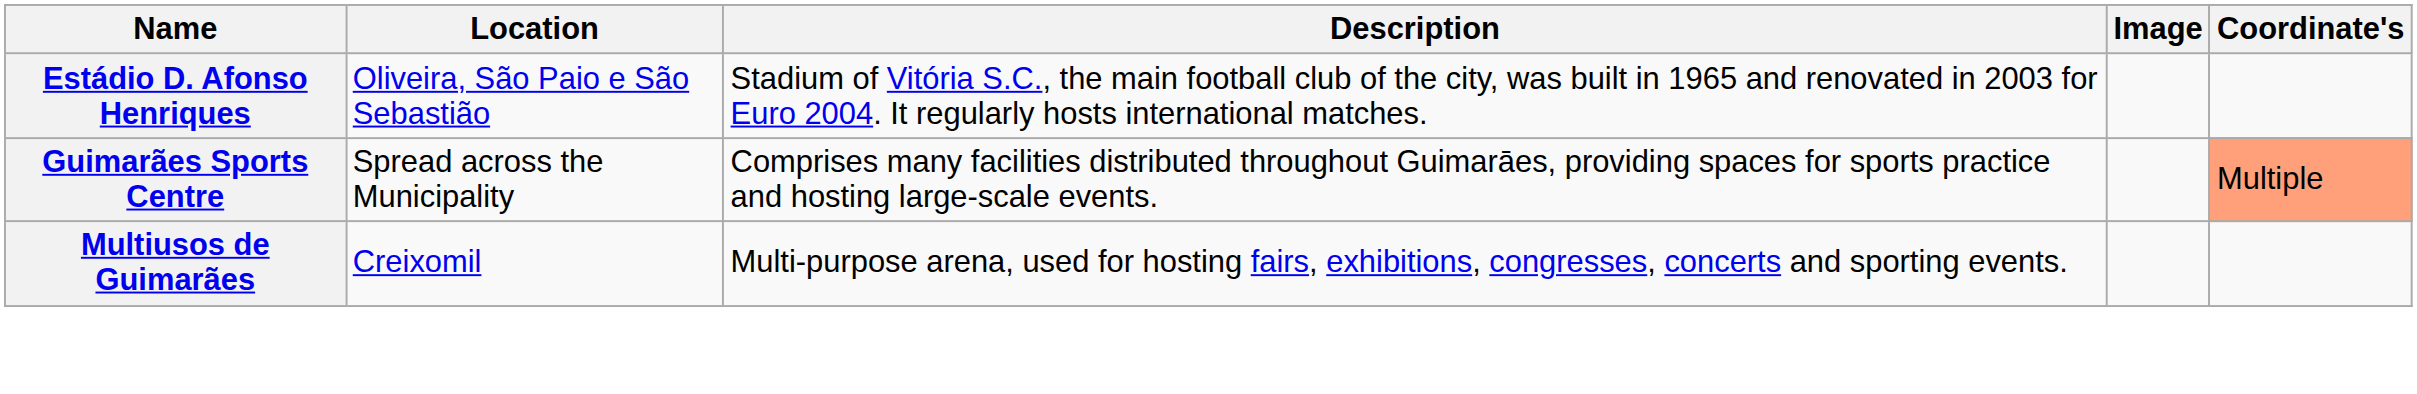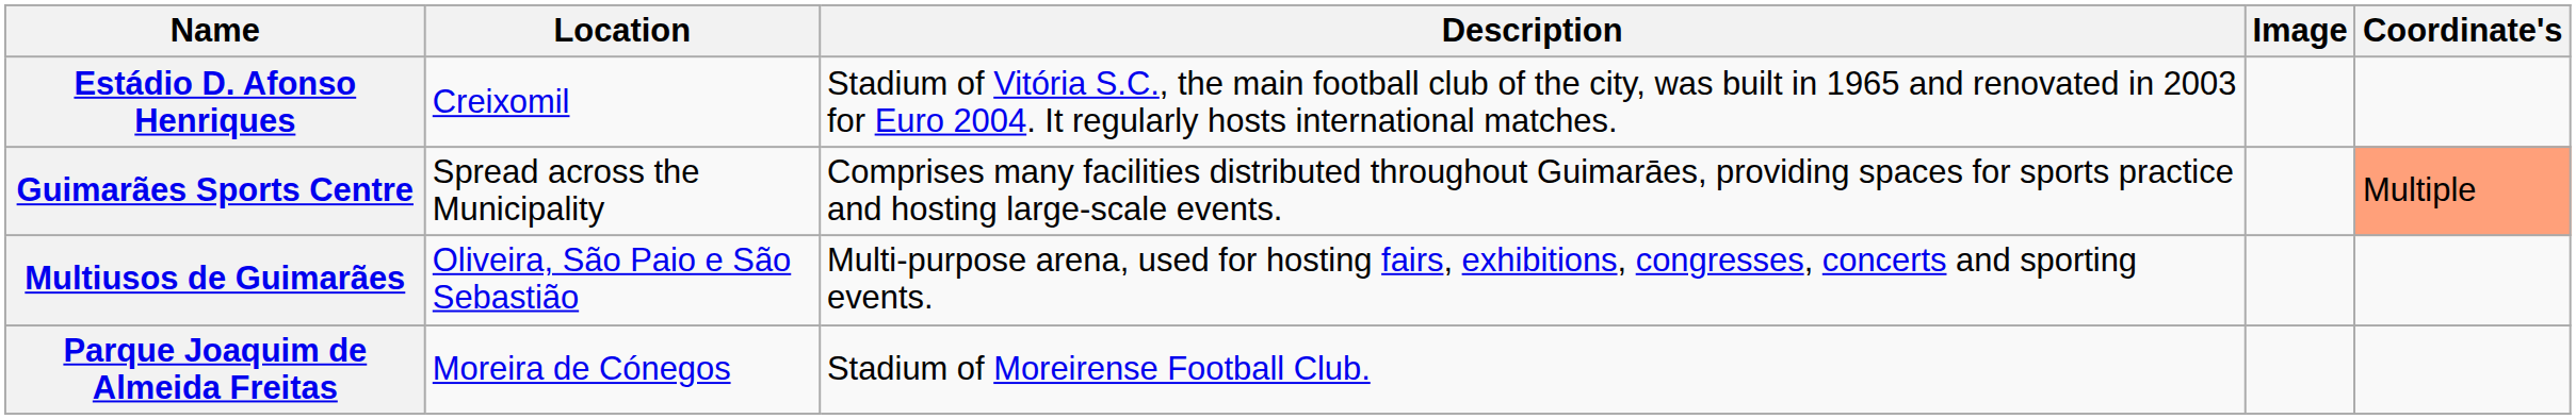Estádio D. Afonso Henriques | Location: Oliveira, São Paio e São Sebastião -> Creixomil
Multiusos de Guimarães | Location: Creixomil -> Oliveira, São Paio e São Sebastião
+ row: Parque Joaquim de Almeida Freitas | Moreira de Cónegos | Stadium of Moreirense Football Club.
